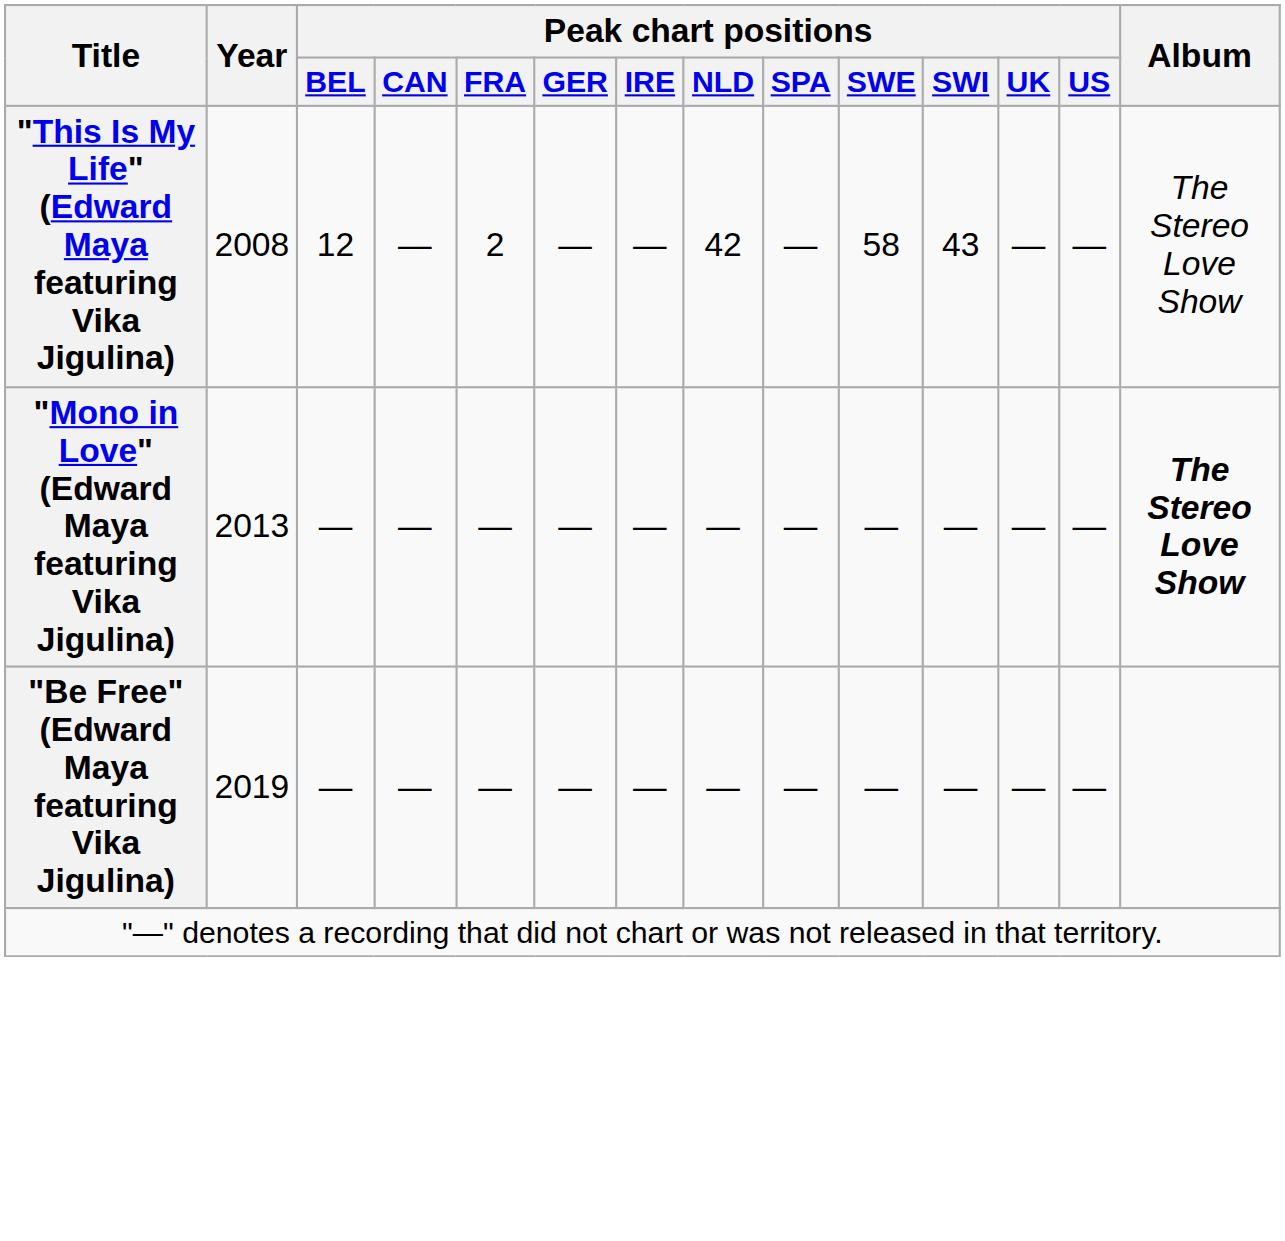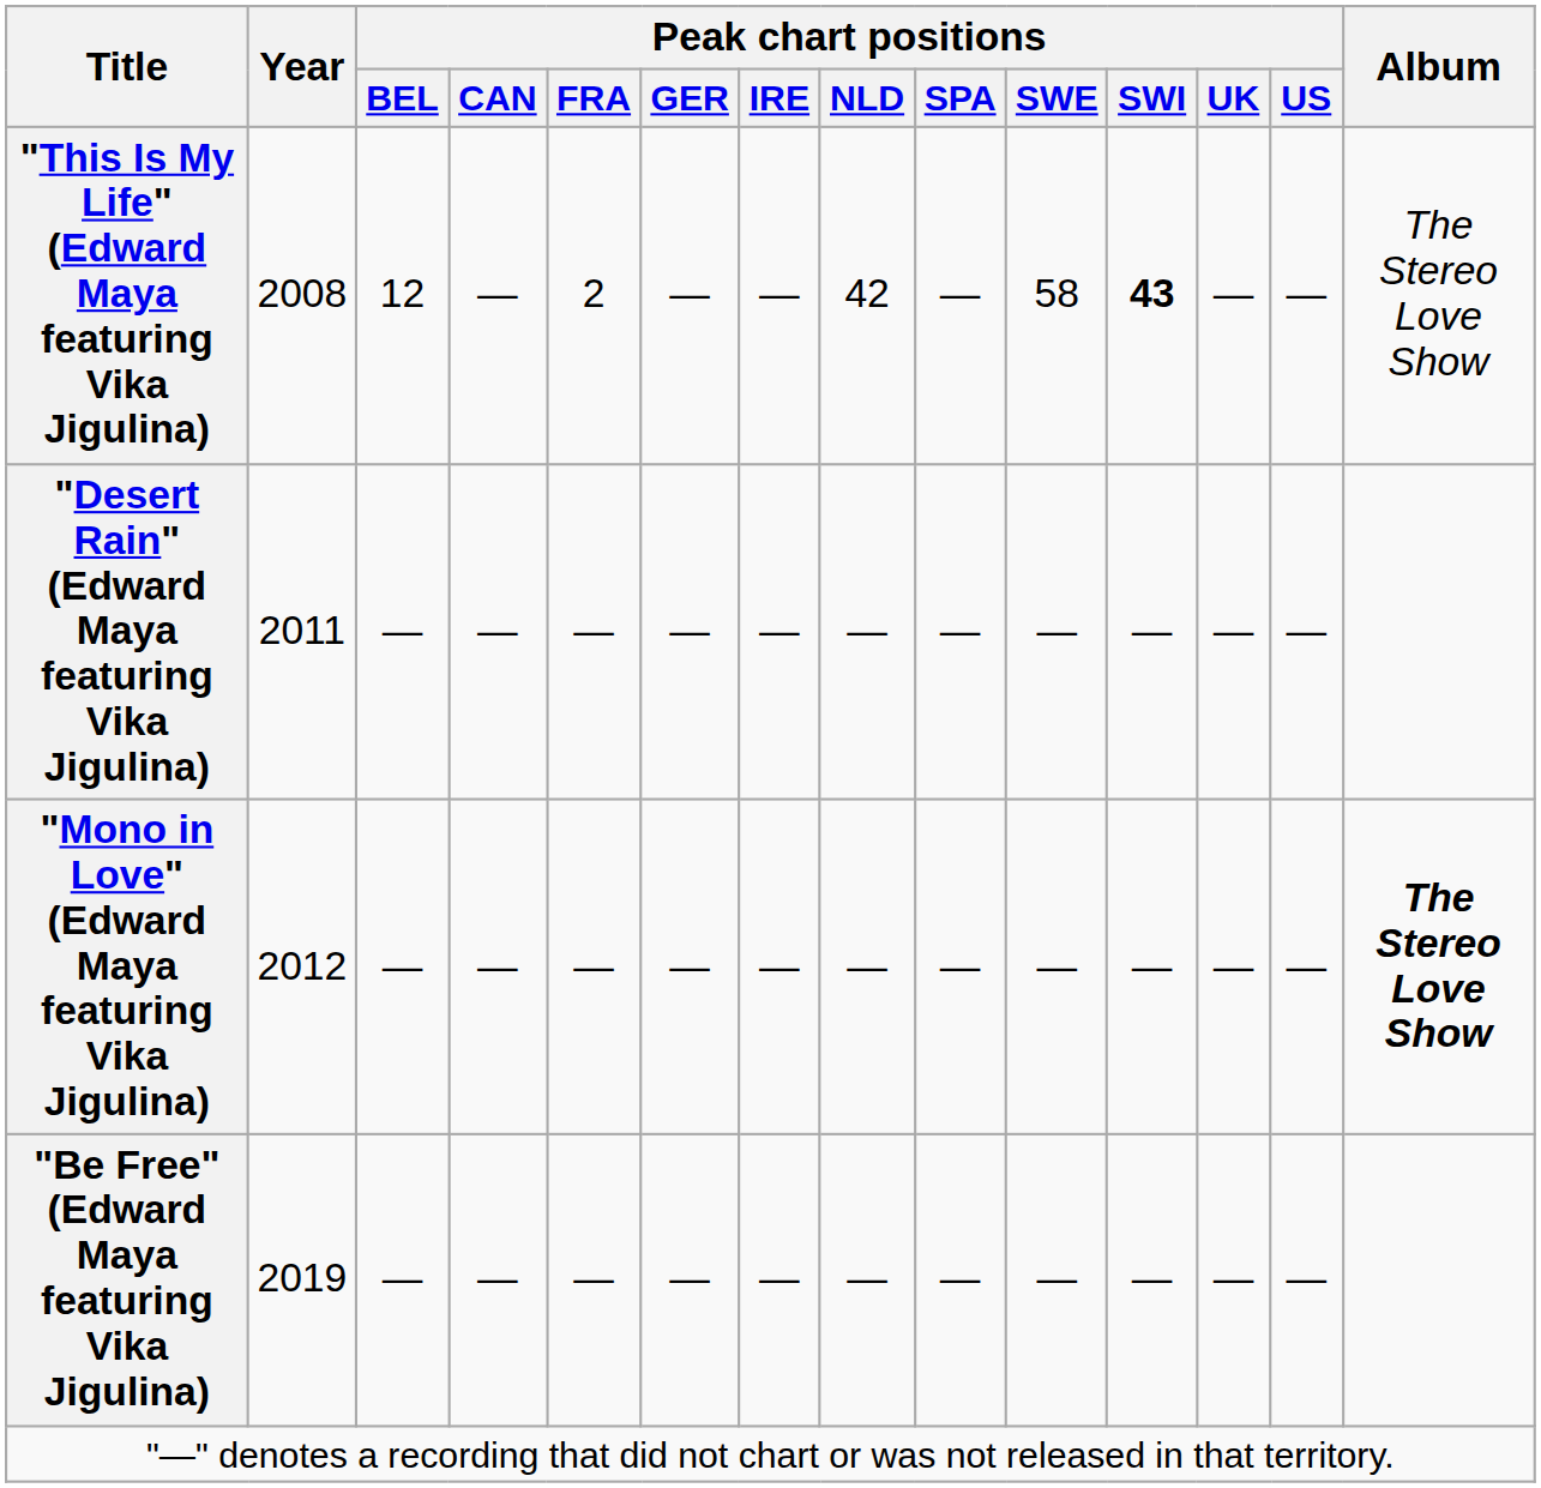"This Is My Life" (Edward Maya featuring Vika Jigulina) | Peak chart positions / SWI: normal -> bold
+ row: "Desert Rain" (Edward Maya featuring Vika Jigulina) | 2011 | — | — | — | — | — | — | — | — | — | — | —
"Mono in Love" (Edward Maya featuring Vika Jigulina) | Year: 2013 -> 2012
